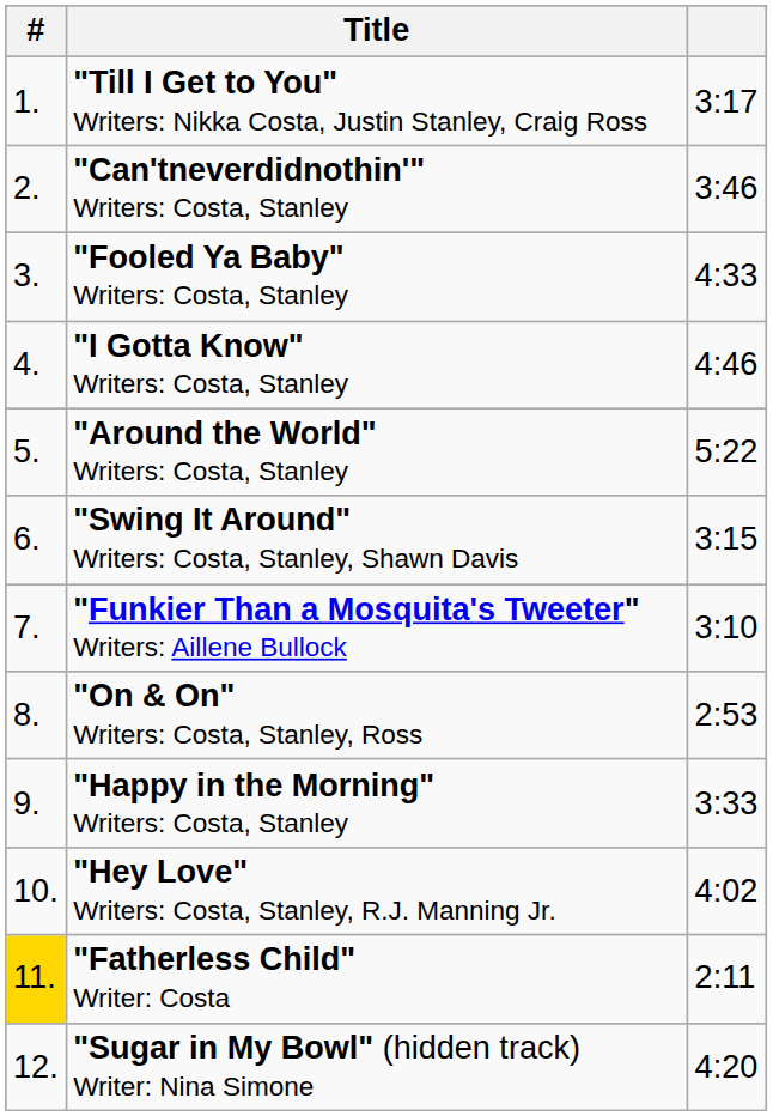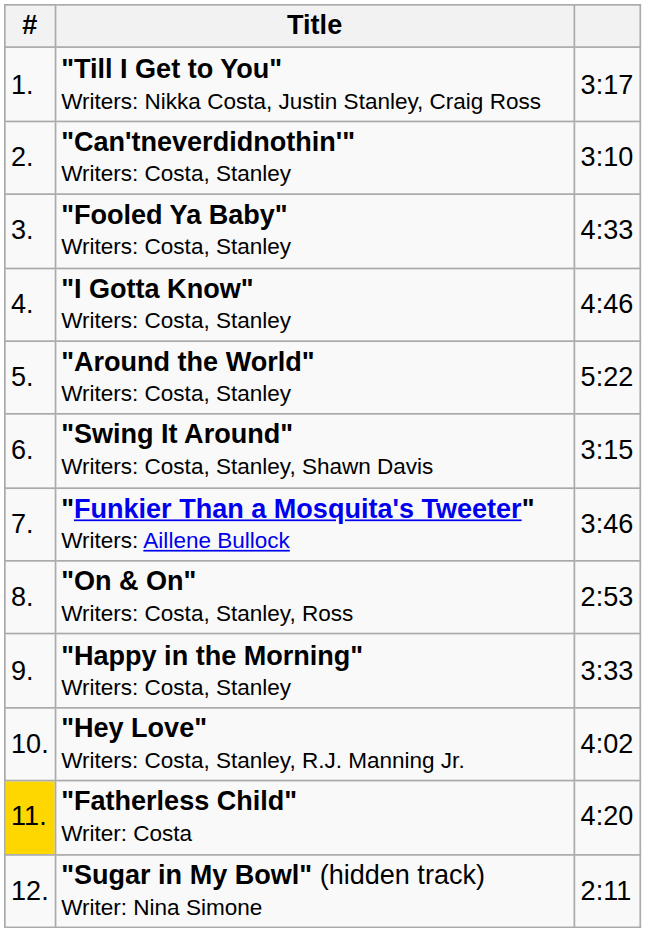"Can'tneverdidnothin'" Writers: Costa, Stanley | column 3: 3:46 -> 3:10
"Funkier Than a Mosquita's Tweeter" Writers: Aillene Bullock | column 3: 3:10 -> 3:46
"Fatherless Child" Writer: Costa | column 3: 2:11 -> 4:20
"Sugar in My Bowl" (hidden track) Writer: Nina Simone | column 3: 4:20 -> 2:11
